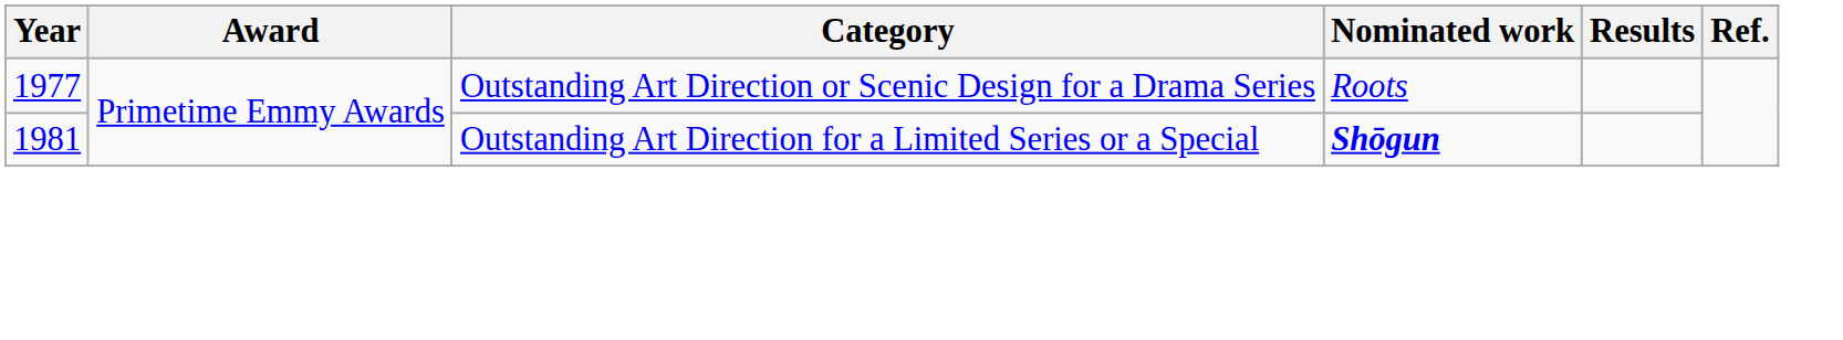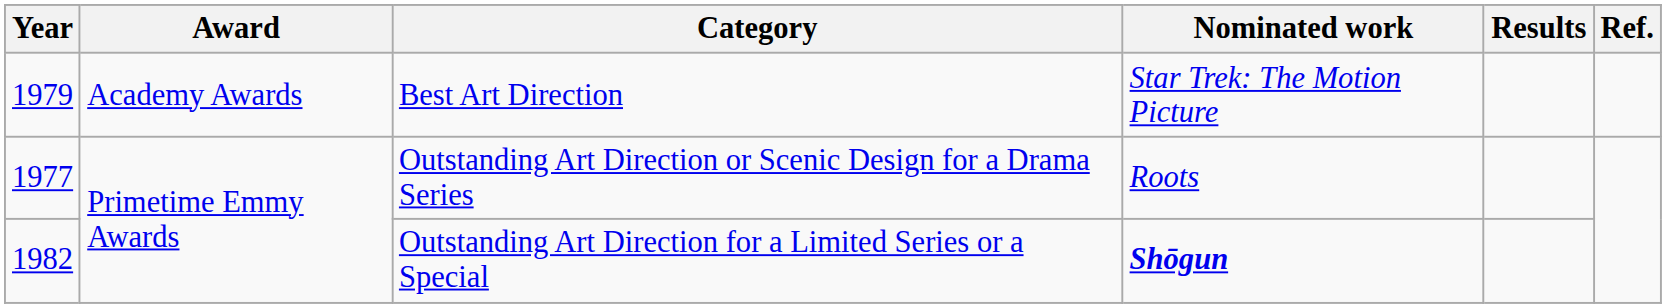+ row: 1979 | Academy Awards | Best Art Direction | Star Trek: The Motion Picture
Outstanding Art Direction for a Limited Series or a Special | Year: 1981 -> 1982
